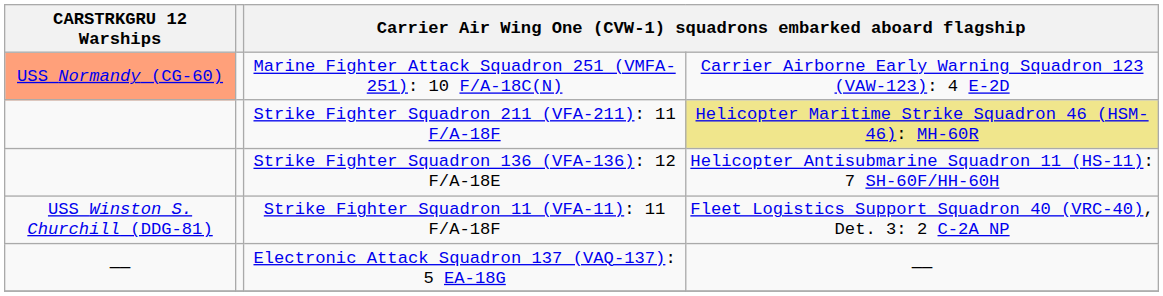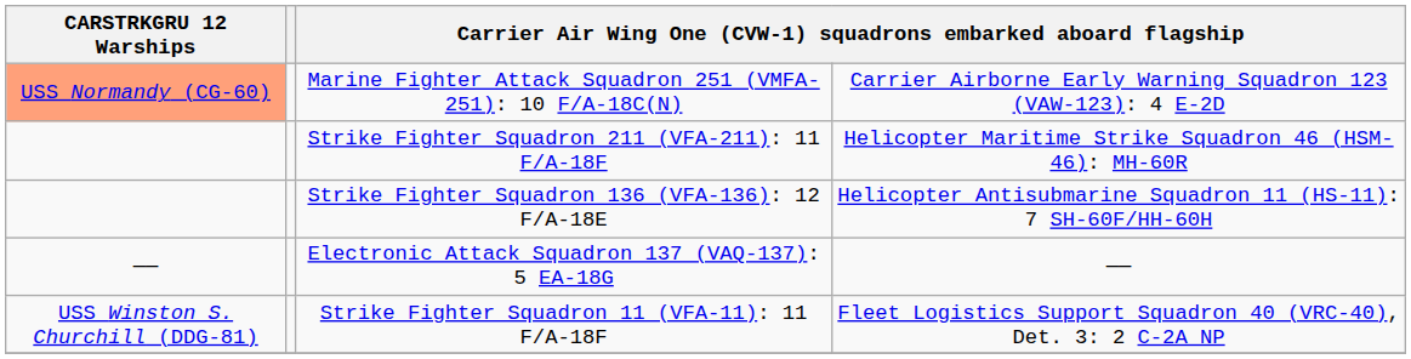Strike Fighter Squadron 211 (VFA-211): 11 F/A-18F | column 4: khaki background -> no background
rows swapped: Strike Fighter Squadron 11 (VFA-11): 11 F/A-18F <-> Electronic Attack Squadron 137 (VAQ-137): 5 EA-18G
